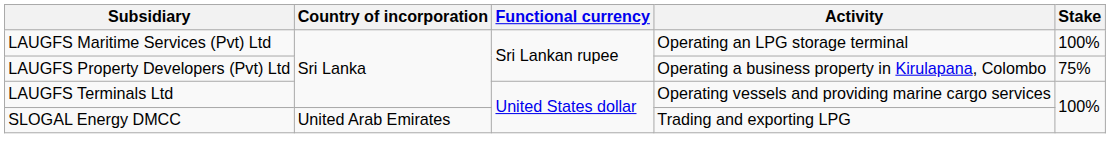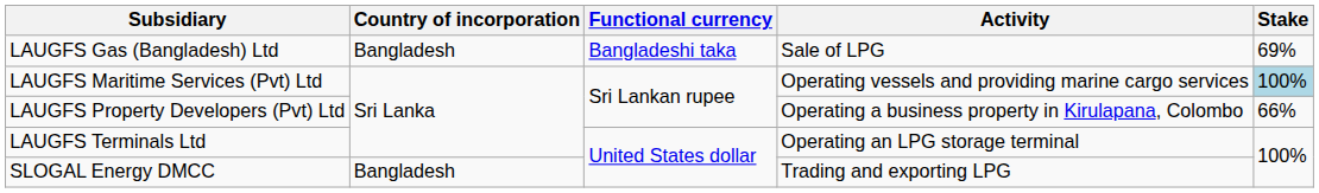+ row: LAUGFS Gas (Bangladesh) Ltd | Bangladesh | Bangladeshi taka | Sale of LPG | 69%
LAUGFS Maritime Services (Pvt) Ltd | Activity: Operating an LPG storage terminal -> Operating vessels and providing marine cargo services
LAUGFS Maritime Services (Pvt) Ltd | Stake: no background -> lightblue background
LAUGFS Property Developers (Pvt) Ltd | Stake: 75% -> 66%
LAUGFS Terminals Ltd | Activity: Operating vessels and providing marine cargo services -> Operating an LPG storage terminal
SLOGAL Energy DMCC | Country of incorporation: United Arab Emirates -> Bangladesh
